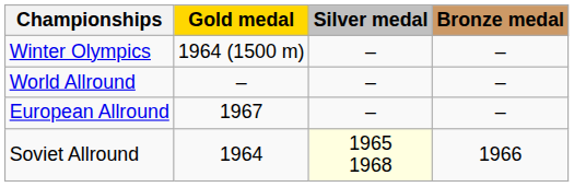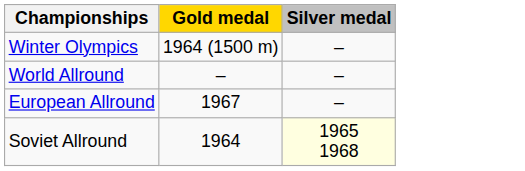- column: Bronze medal | – | – | – | 1966
